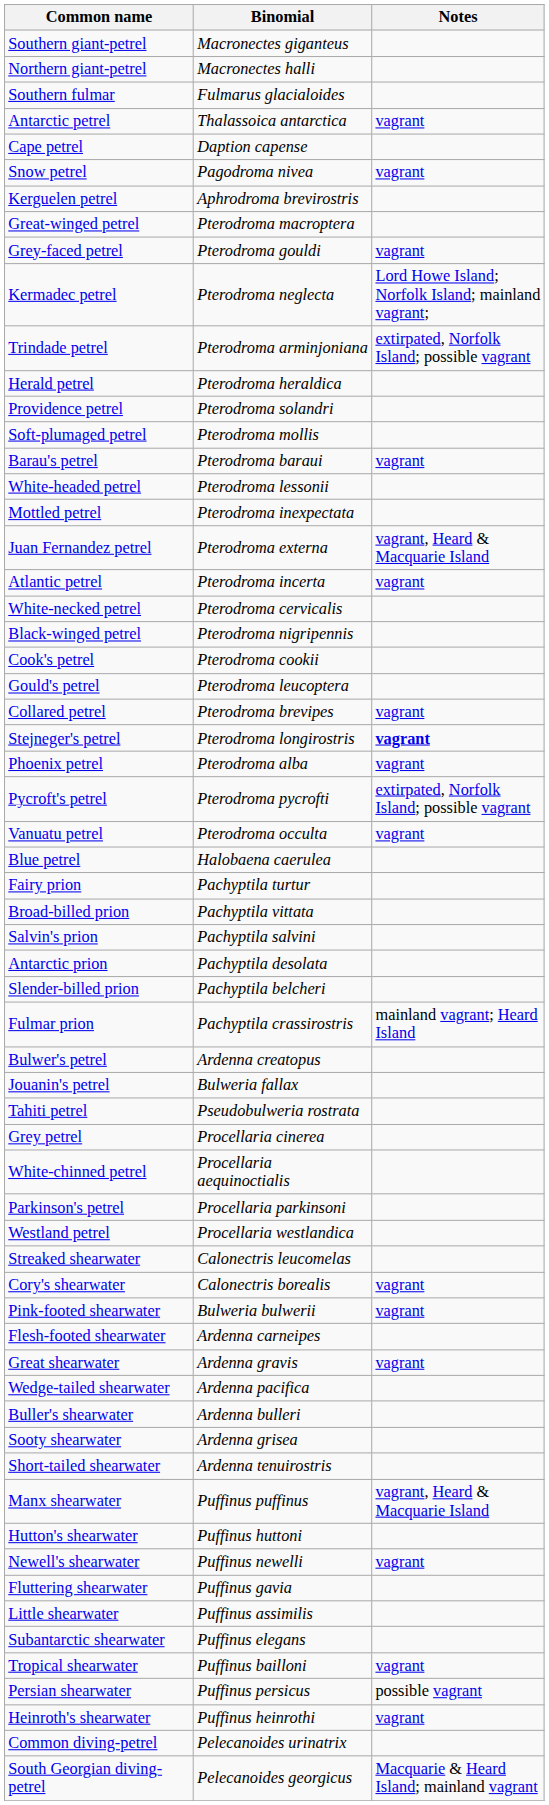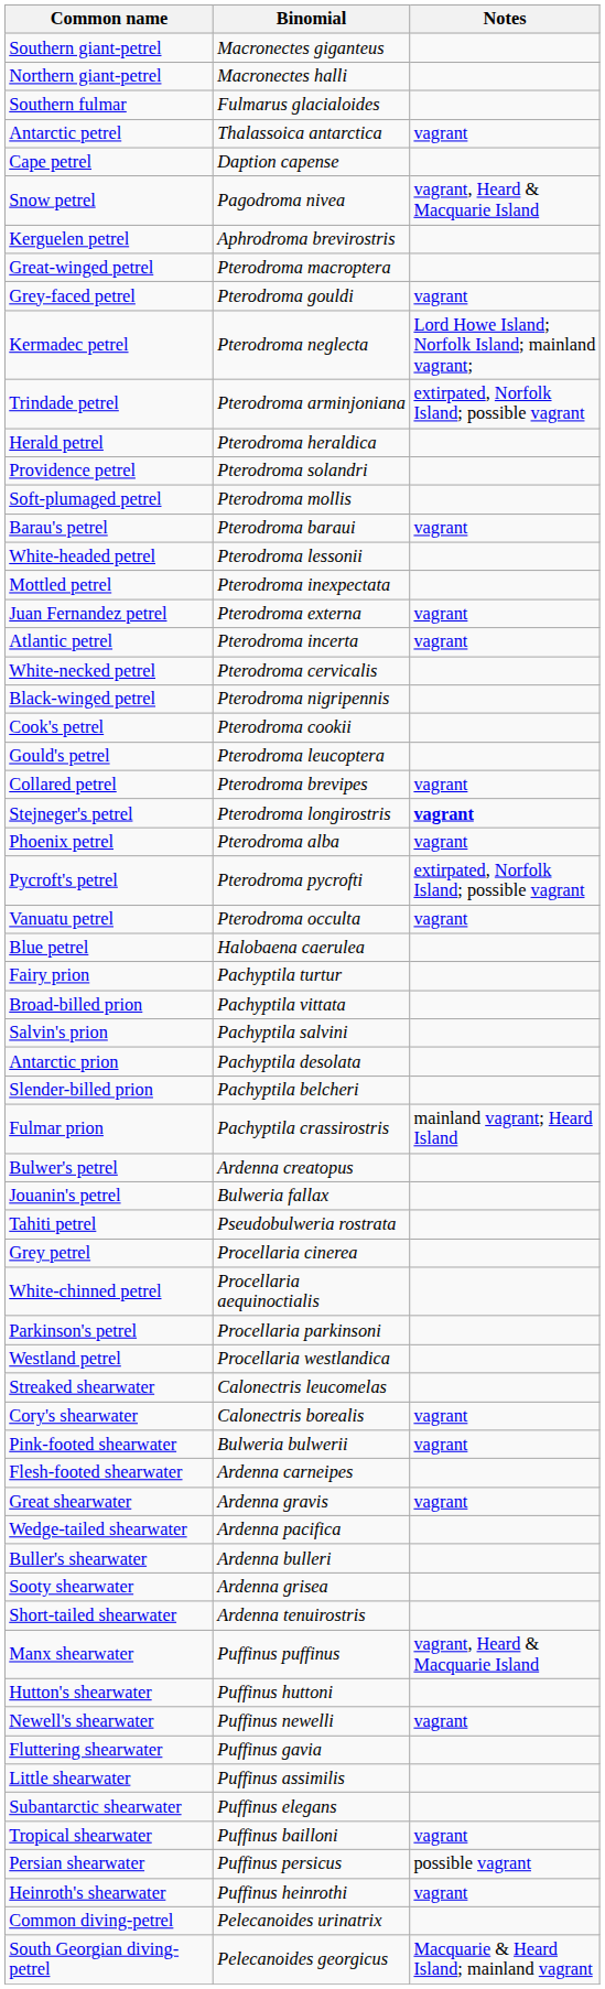Snow petrel | Notes: vagrant -> vagrant, Heard & Macquarie Island
Juan Fernandez petrel | Notes: vagrant, Heard & Macquarie Island -> vagrant
